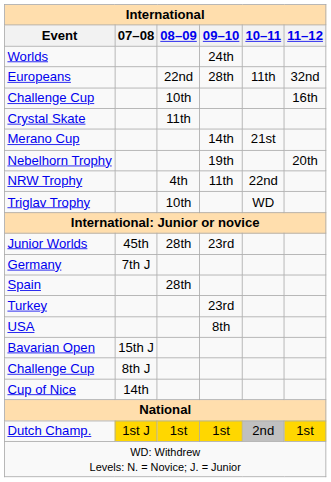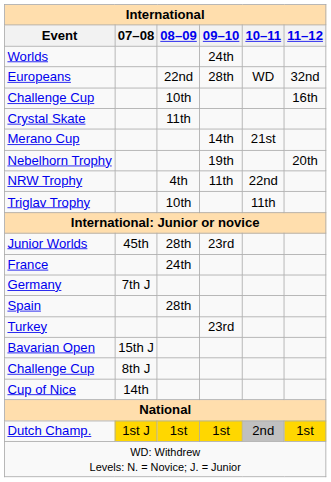Europeans | 10–11: 11th -> WD
Triglav Trophy | 10–11: WD -> 11th
+ row: France | 24th
- row: USA | 8th
